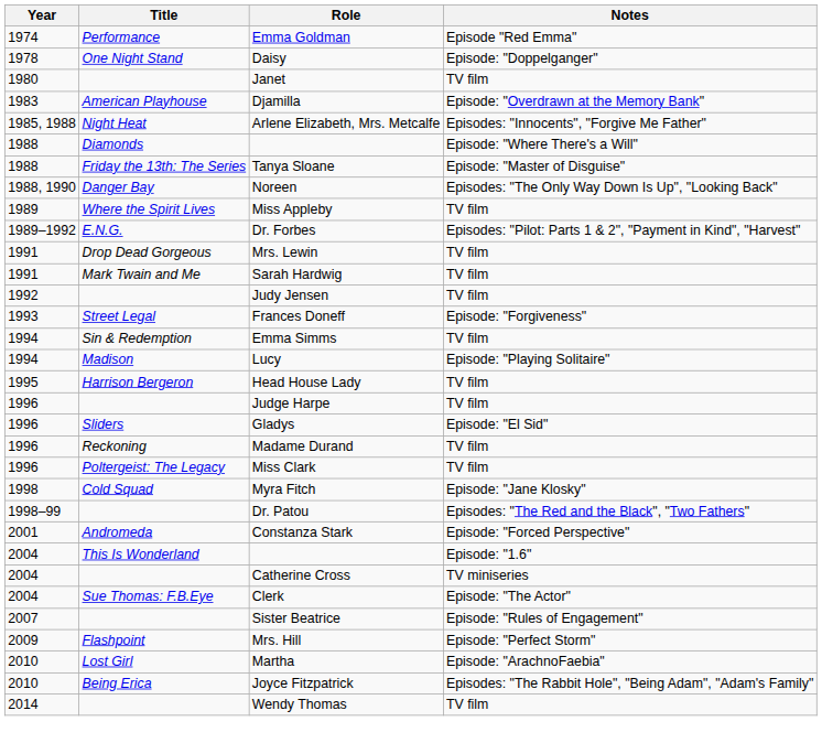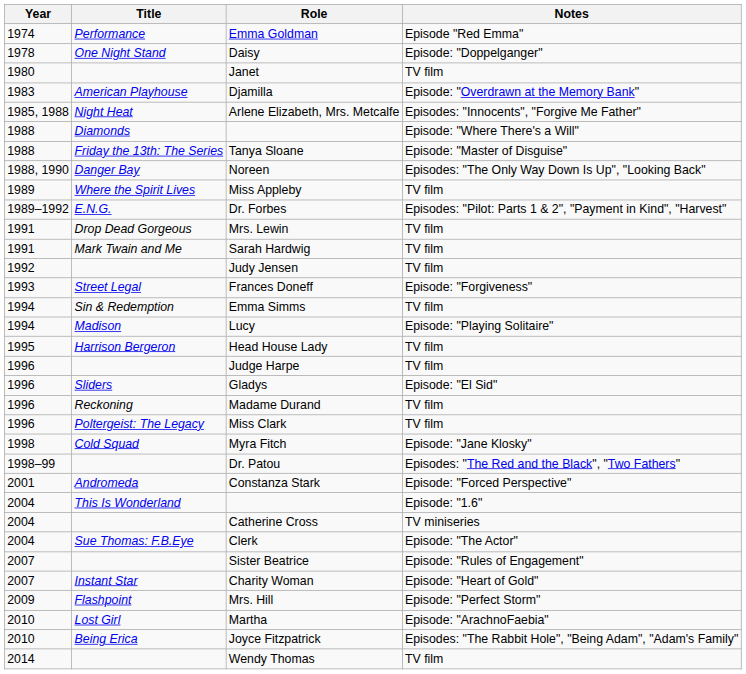+ row: 2007 | Instant Star | Charity Woman | Episode: "Heart of Gold"
